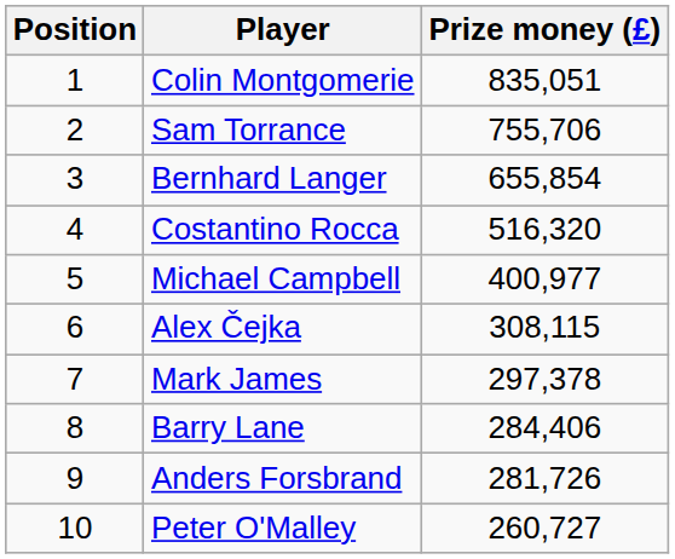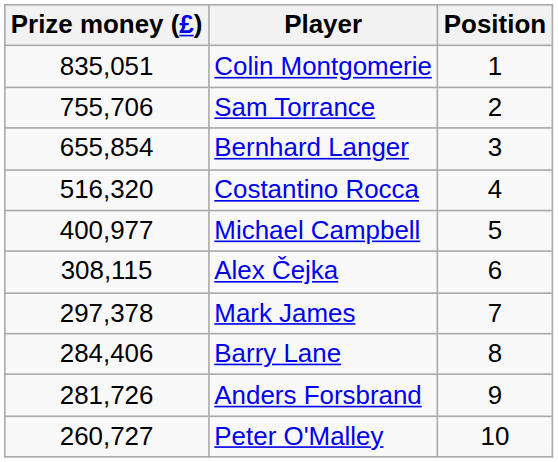columns swapped: Position <-> Prize money (£)
